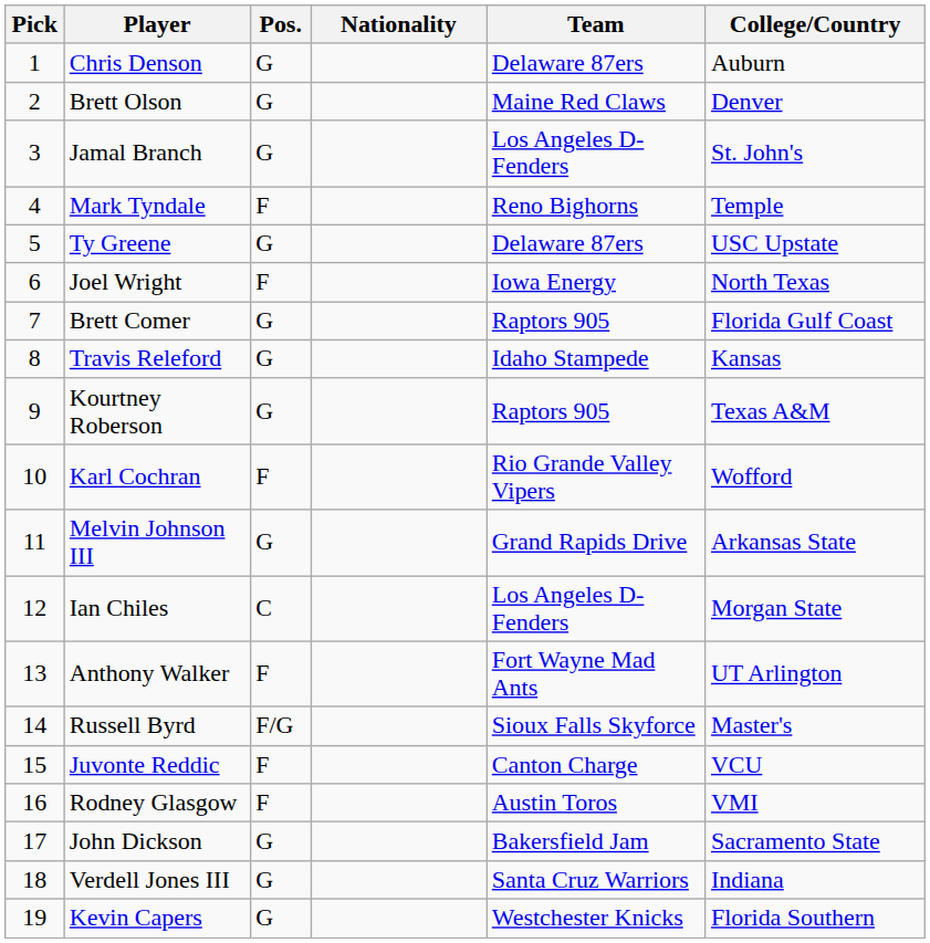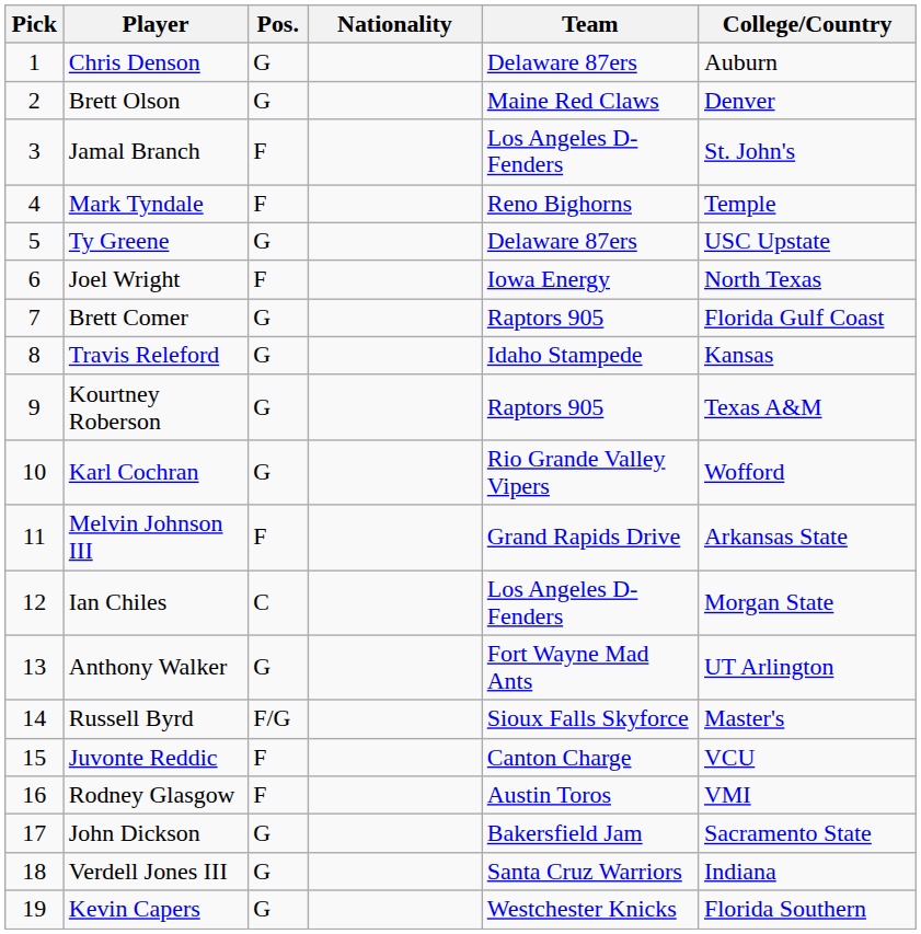Jamal Branch | Pos.: G -> F
Karl Cochran | Pos.: F -> G
Melvin Johnson III | Pos.: G -> F
Anthony Walker | Pos.: F -> G
